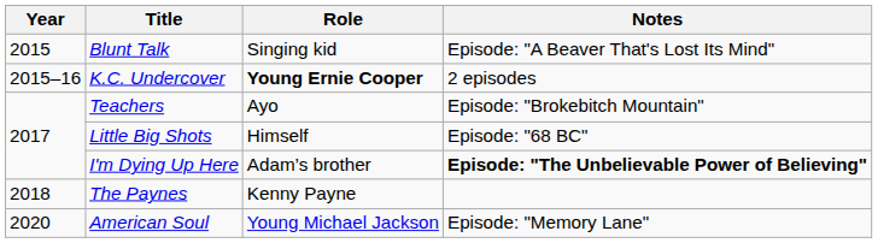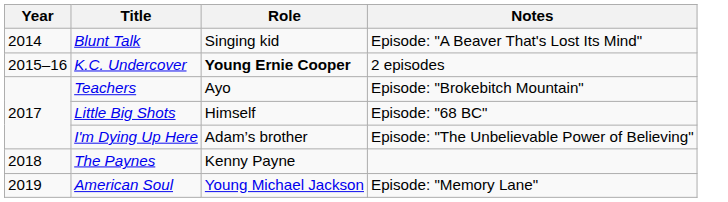Blunt Talk | Year: 2015 -> 2014
I'm Dying Up Here | Notes: bold -> normal
American Soul | Year: 2020 -> 2019
